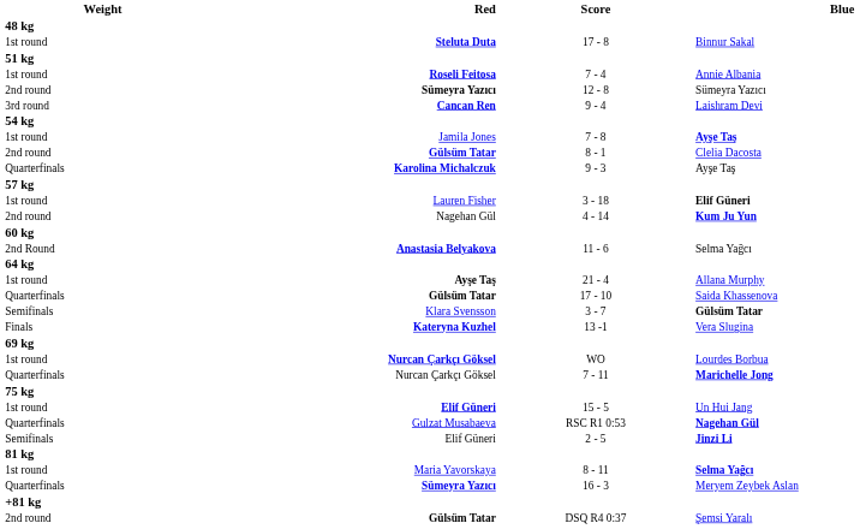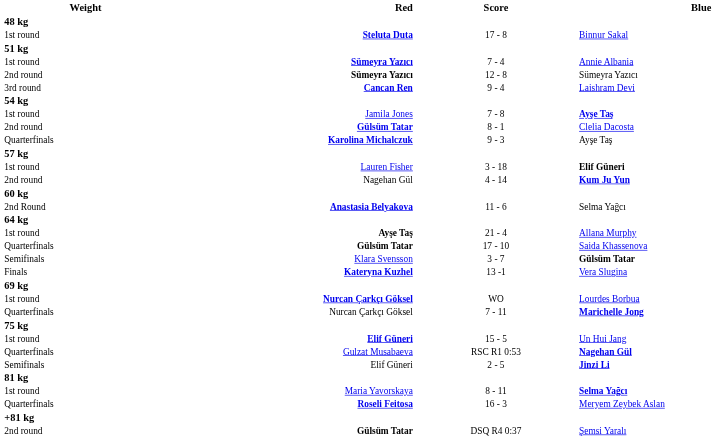7 - 4 | Red: Roseli Feitosa -> Sümeyra Yazıcı
16 - 3 | Red: Sümeyra Yazıcı -> Roseli Feitosa
